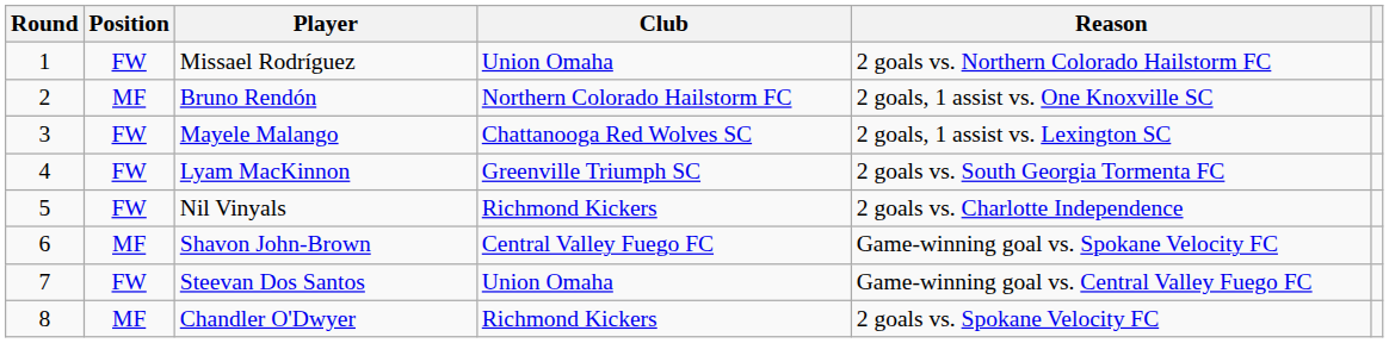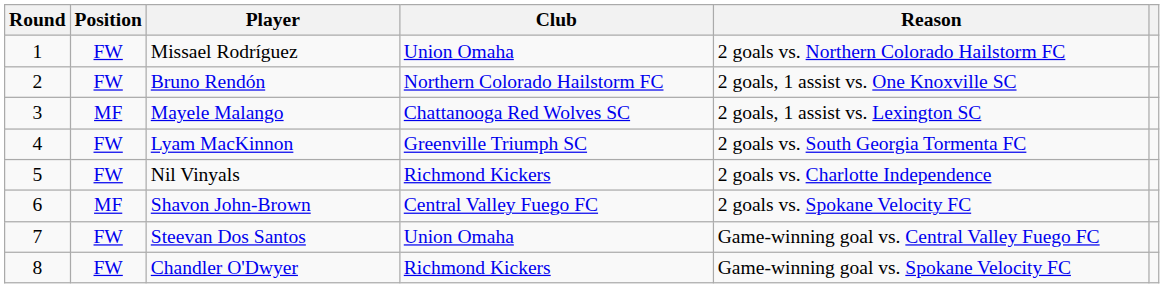Bruno Rendón | Position: MF -> FW
Mayele Malango | Position: FW -> MF
Shavon John-Brown | Reason: Game-winning goal vs. Spokane Velocity FC -> 2 goals vs. Spokane Velocity FC
Chandler O'Dwyer | Position: MF -> FW
Chandler O'Dwyer | Reason: 2 goals vs. Spokane Velocity FC -> Game-winning goal vs. Spokane Velocity FC
